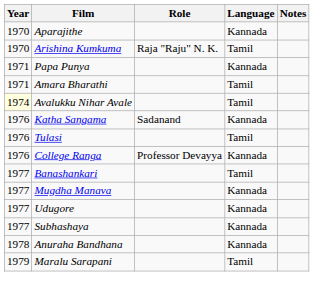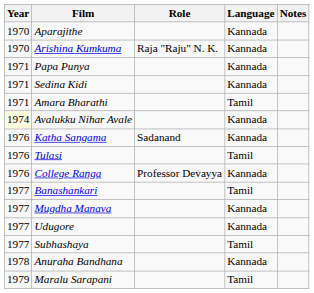Arishina Kumkuma | Language: Tamil -> Kannada
+ row: 1971 | Sedina Kidi | Kannada
Avalukku Nihar Avale | Language: Tamil -> Kannada
Subhashaya | Language: Kannada -> Tamil
